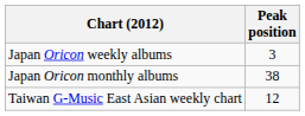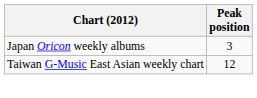- row: Japan Oricon monthly albums | 38
